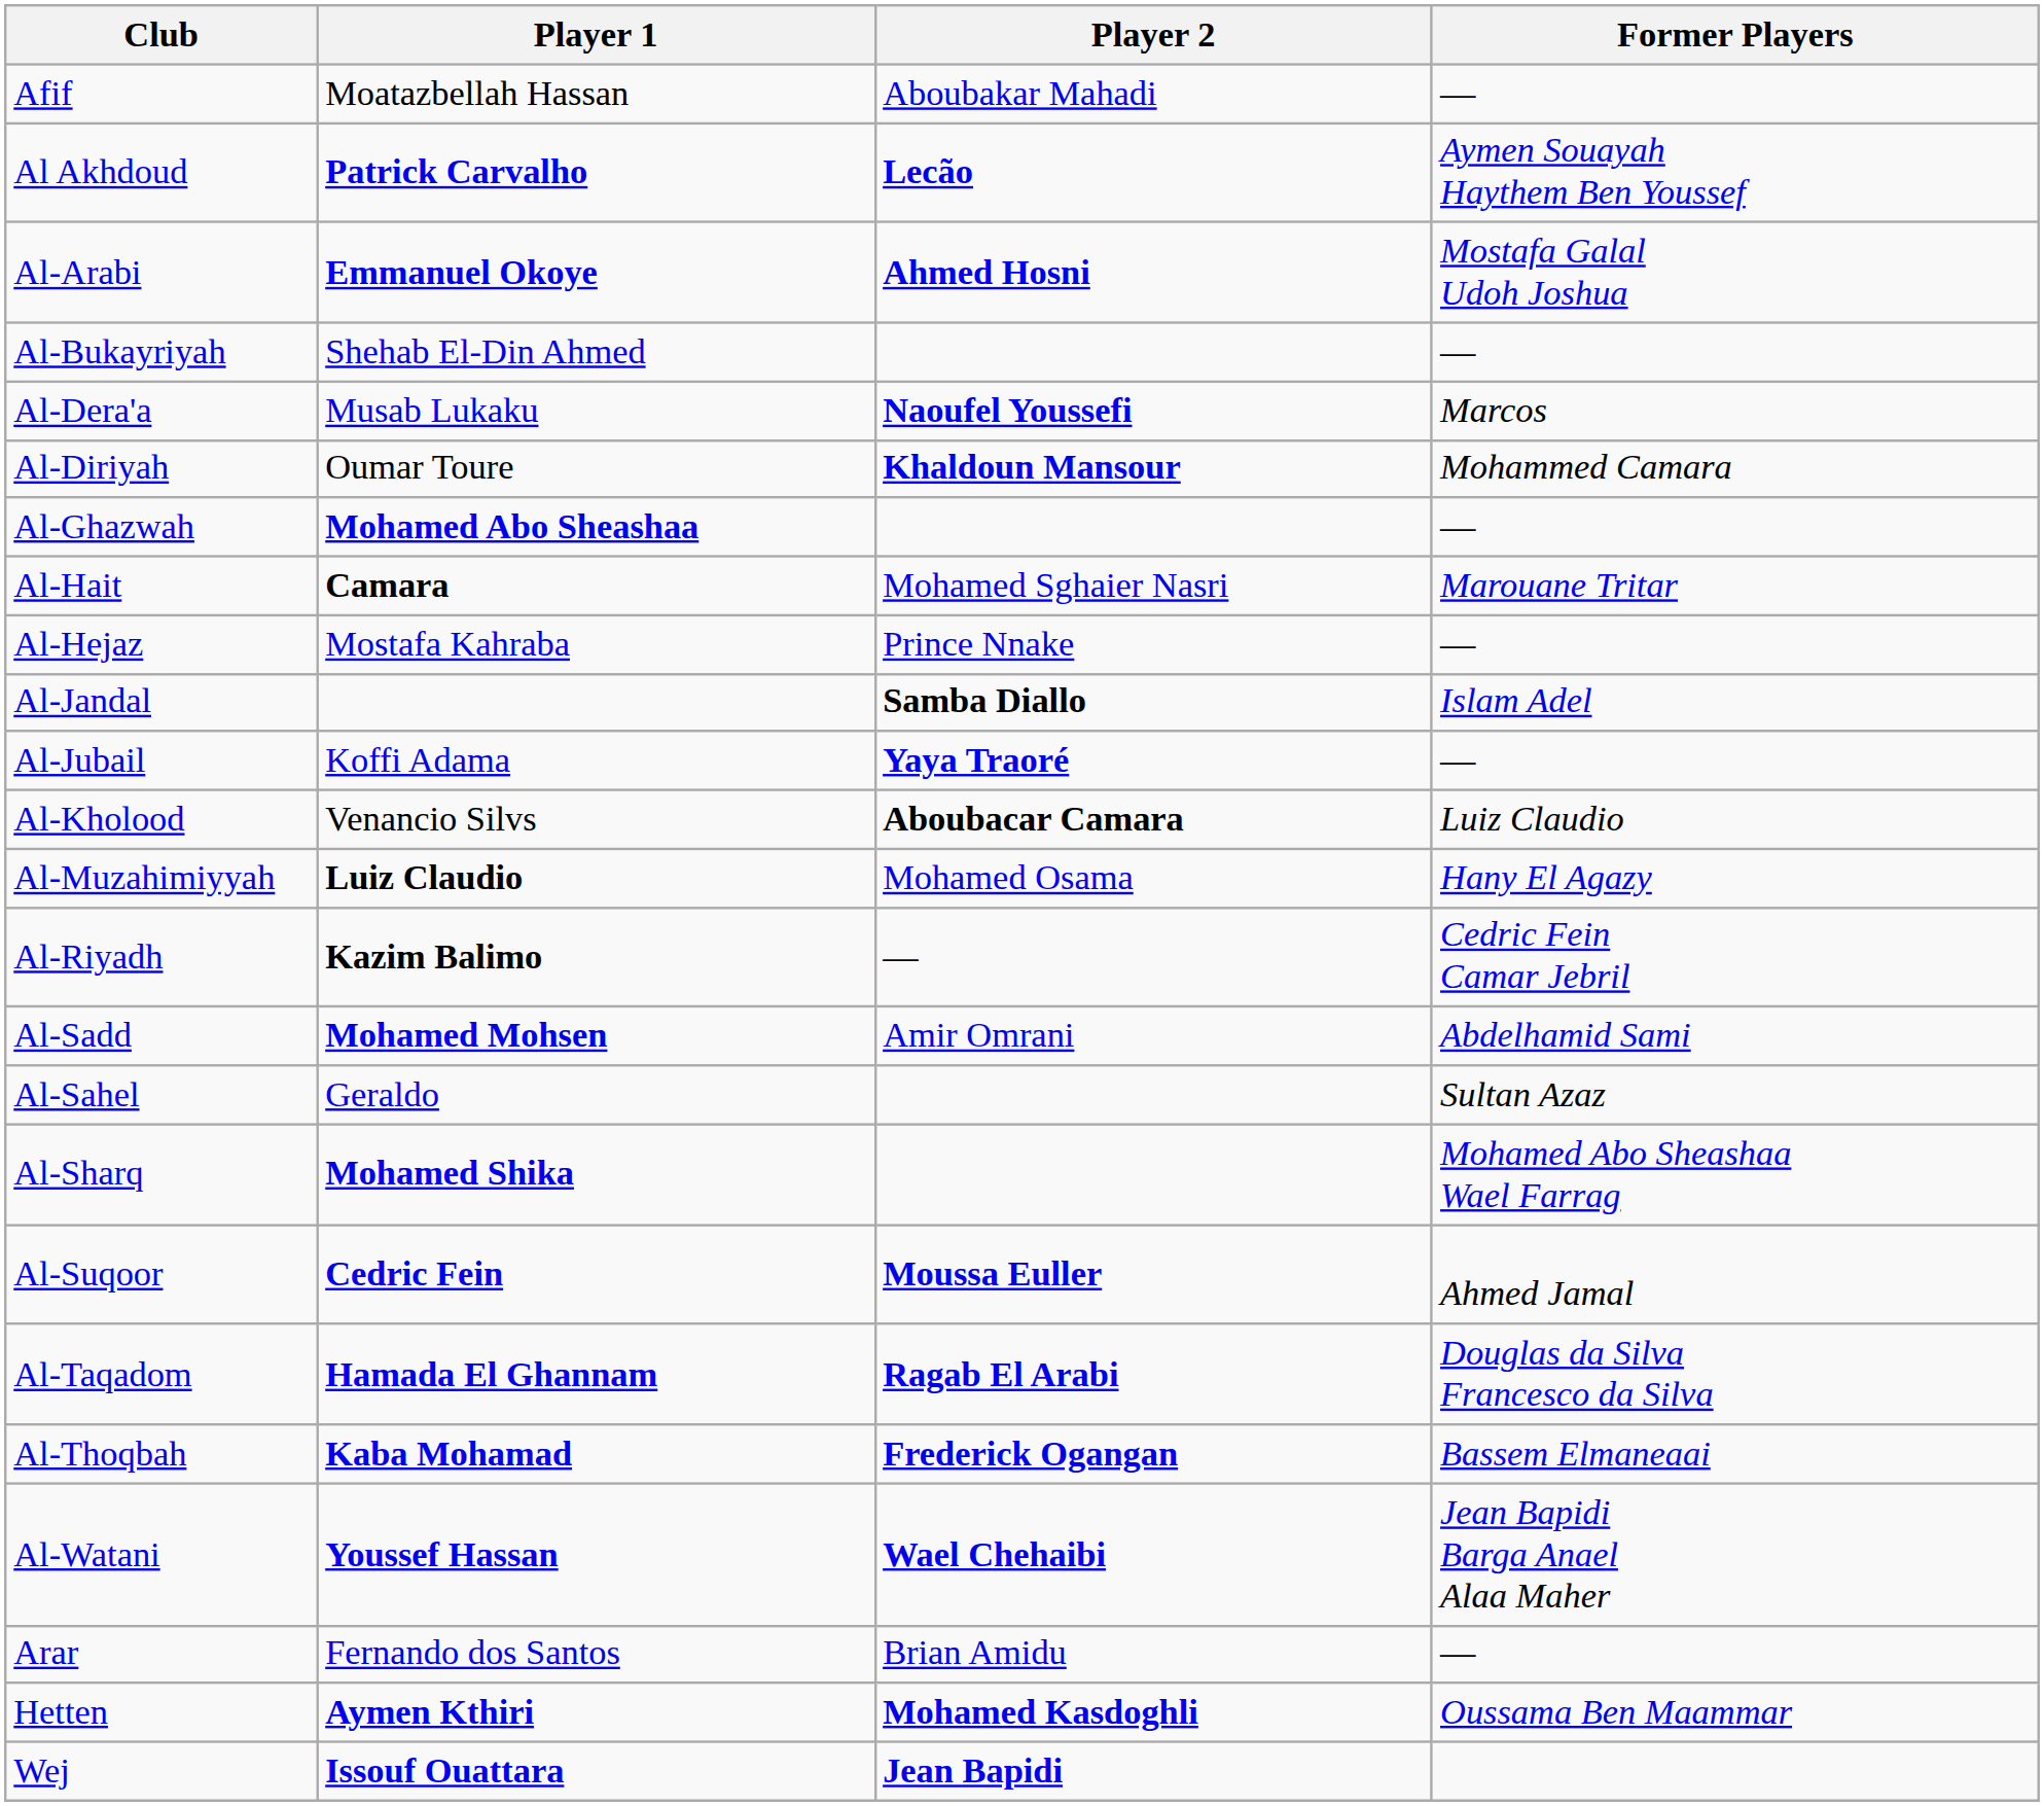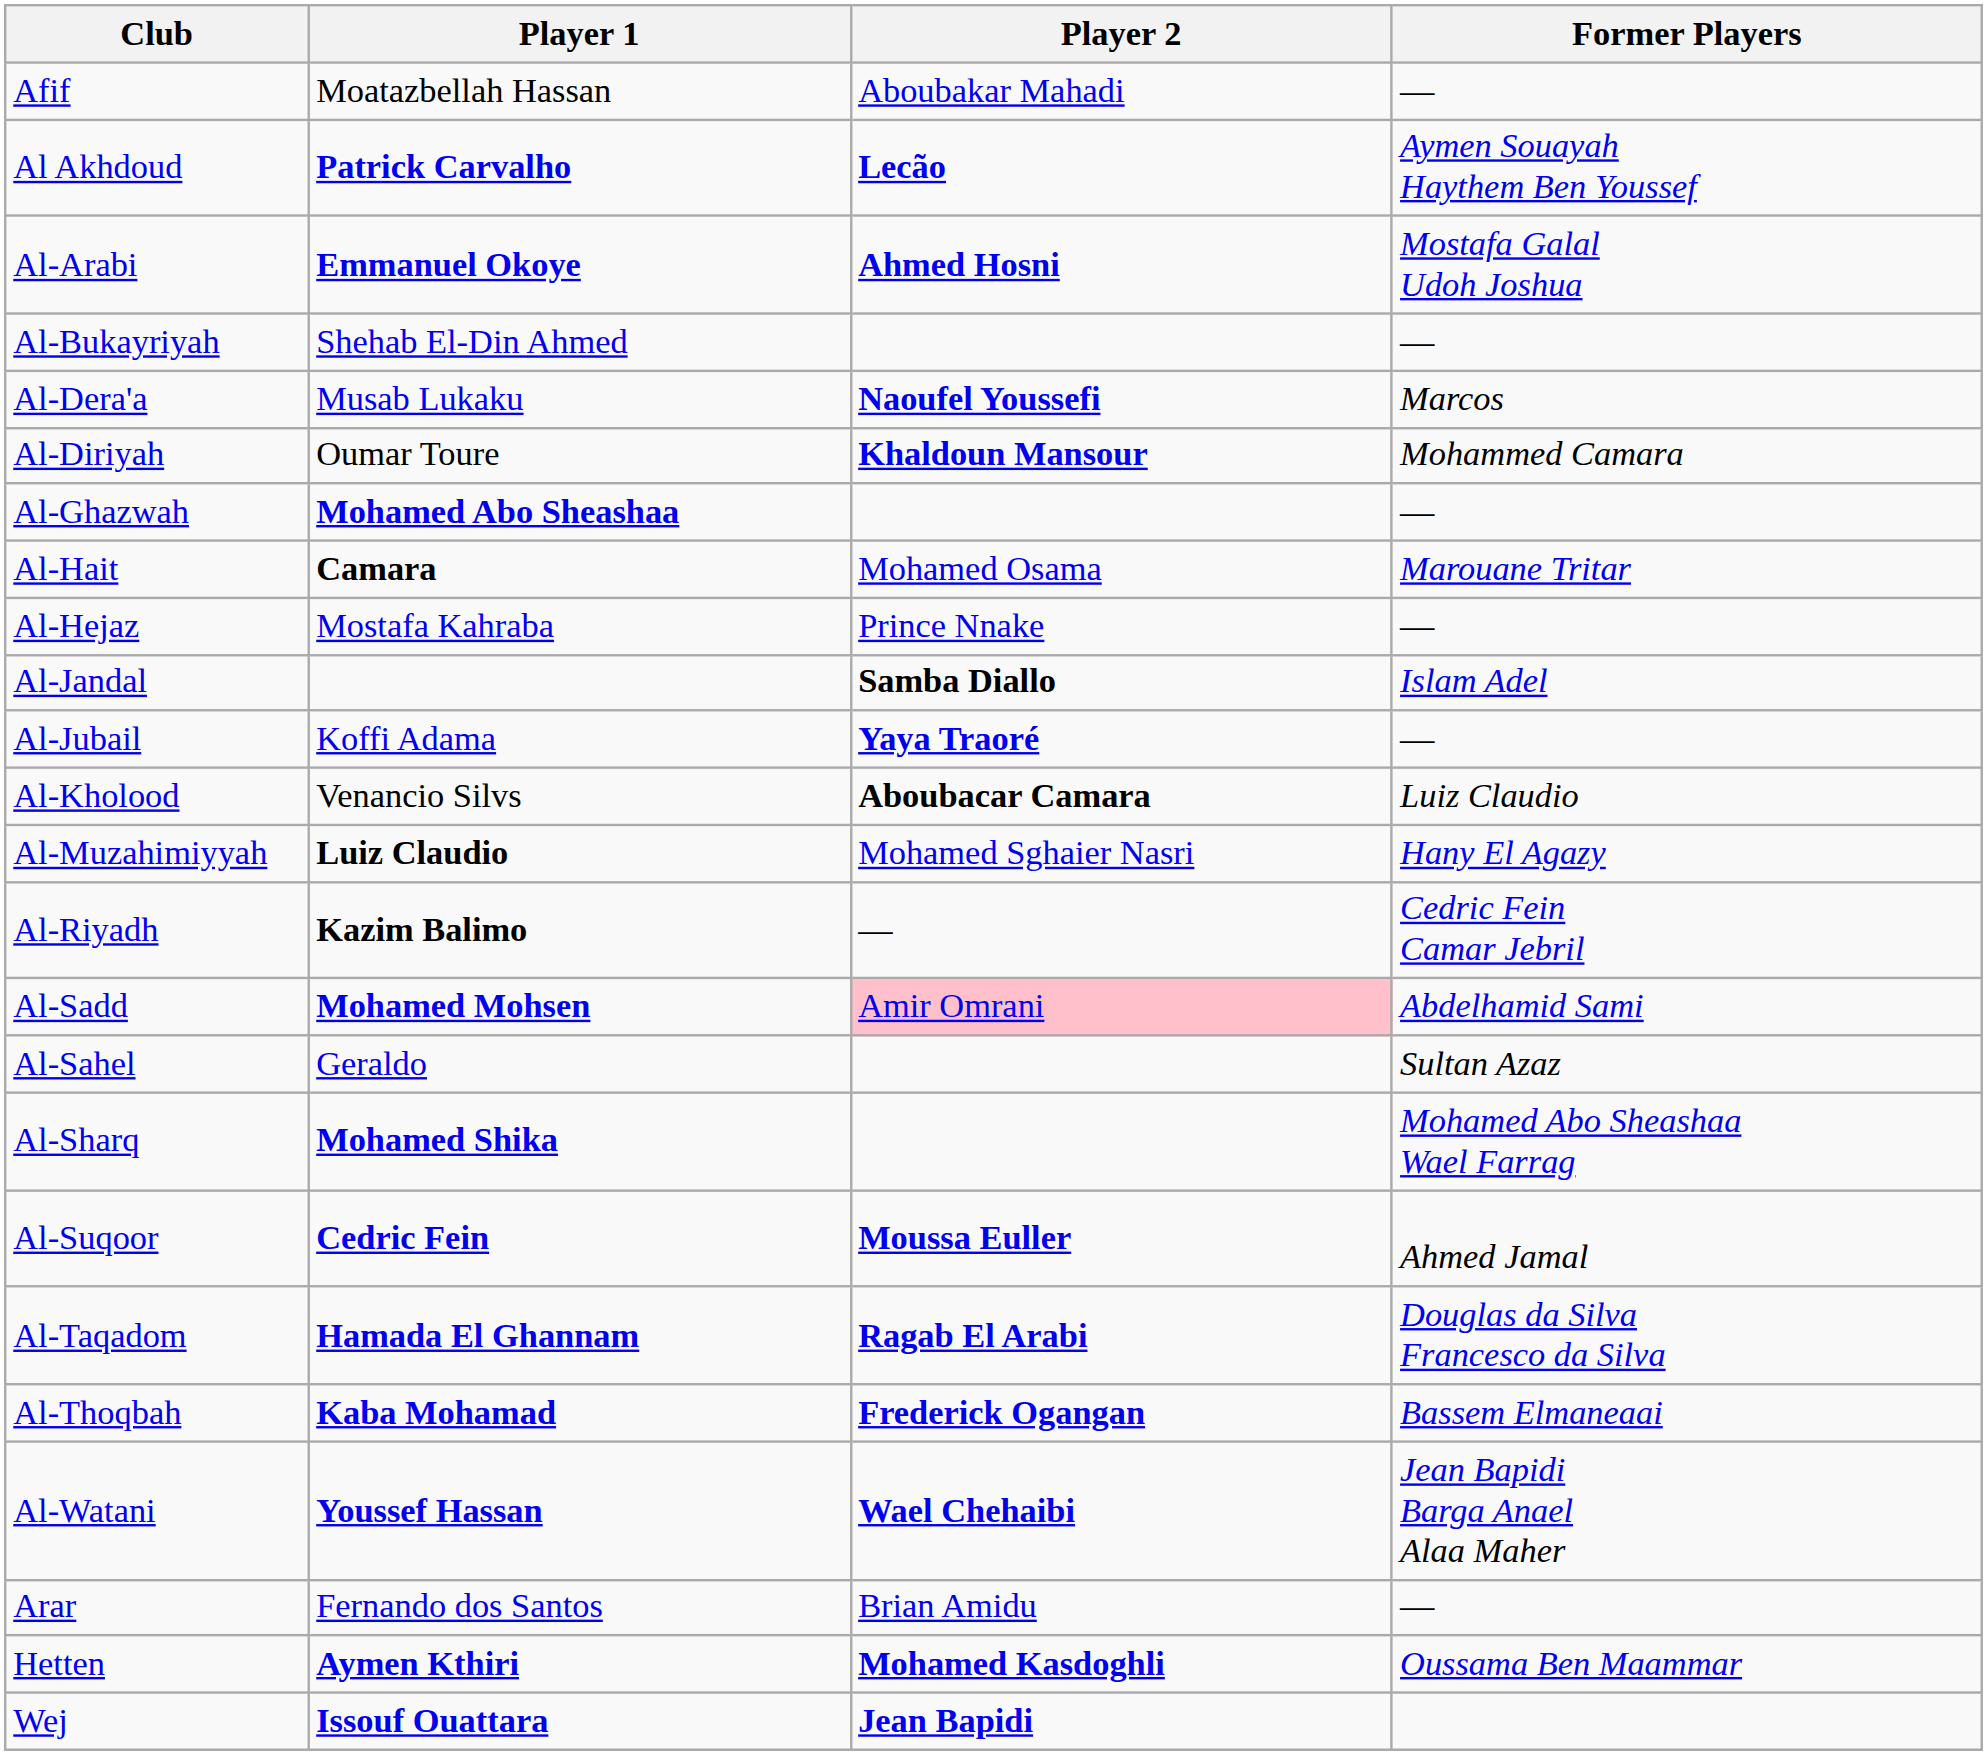Al-Hait | Player 2: Mohamed Sghaier Nasri -> Mohamed Osama
Al-Muzahimiyyah | Player 2: Mohamed Osama -> Mohamed Sghaier Nasri
Al-Sadd | Player 2: no background -> pink background
